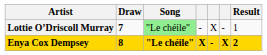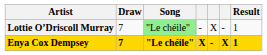Lottie O’Driscoll Murray | Draw: bold -> normal
Enya Cox Dempsey | Draw: 8 -> 7
Enya Cox Dempsey | Result: 2 -> 1
